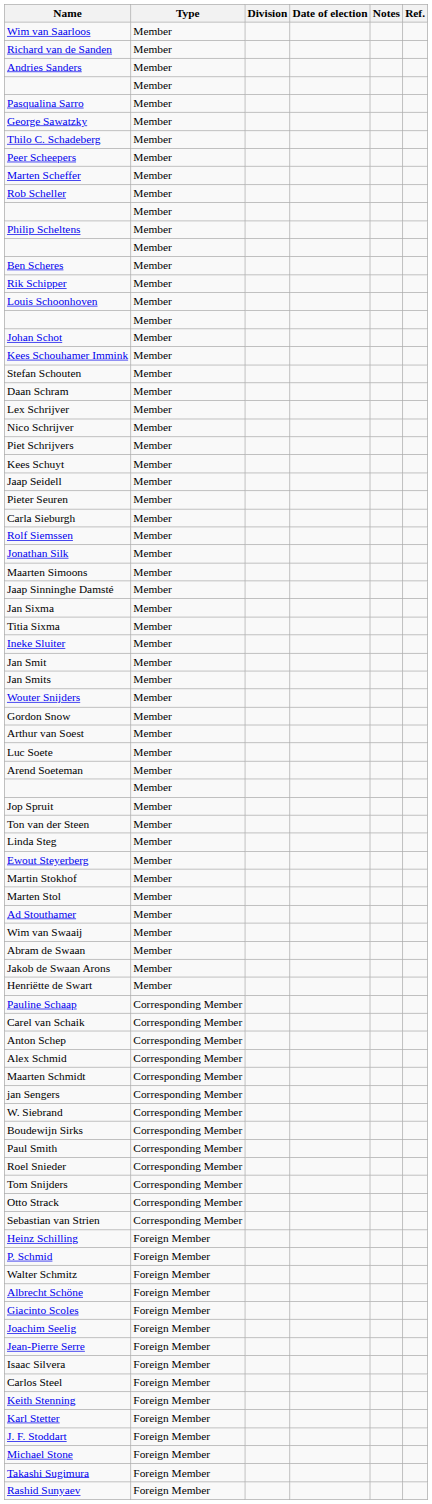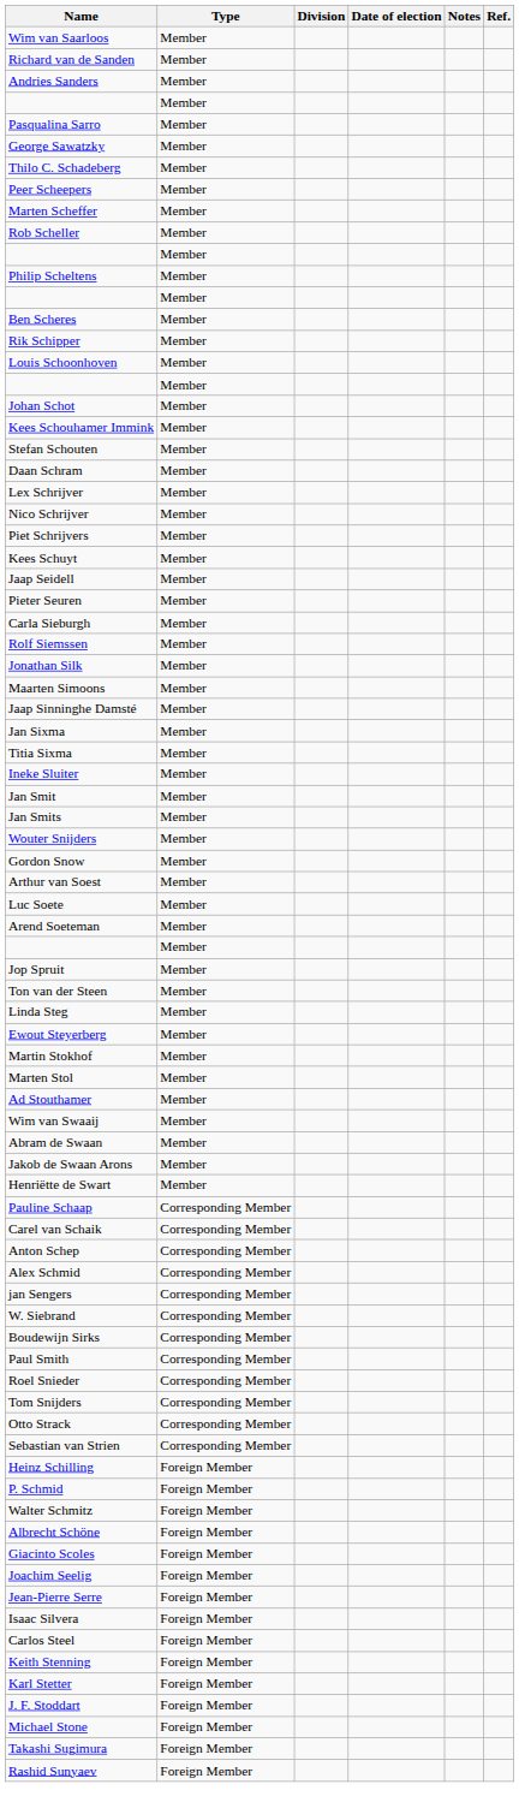- row: Maarten Schmidt | Corresponding Member
